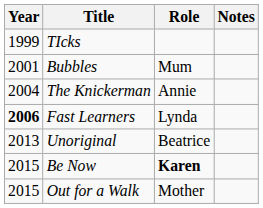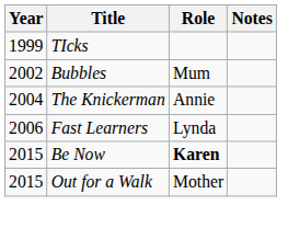Bubbles | Year: 2001 -> 2002
Fast Learners | Year: bold -> normal
- row: 2013 | Unoriginal | Beatrice
